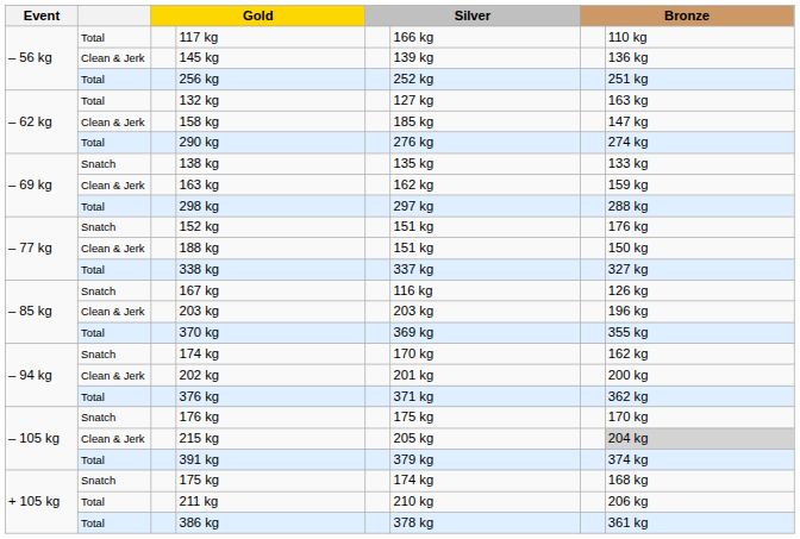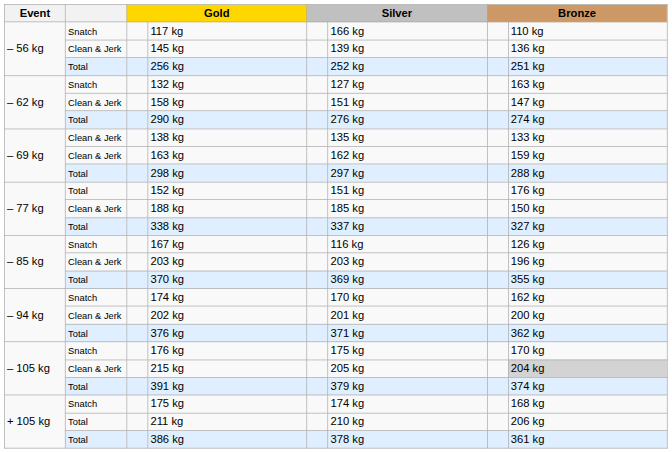117 kg | column 2: Total -> Snatch
132 kg | column 2: Total -> Snatch
158 kg | column 6: 185 kg -> 151 kg
138 kg | column 2: Snatch -> Clean & Jerk
152 kg | column 2: Snatch -> Total
188 kg | column 6: 151 kg -> 185 kg
